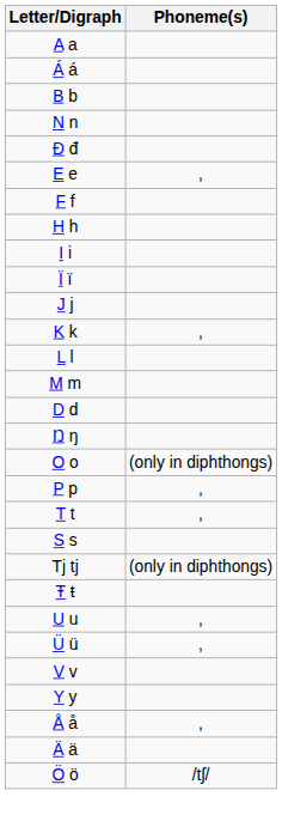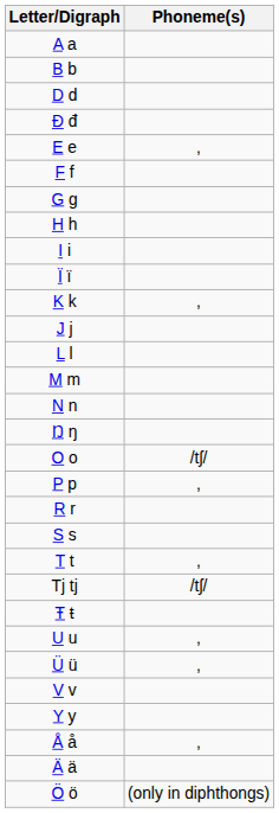- row: Á á
rows swapped: D d <-> N n
+ row: G g
rows swapped: J j <-> K k
O o | Phoneme(s): (only in diphthongs) -> /tʃ/
+ row: R r
rows swapped: S s <-> T t
Tj tj | Phoneme(s): (only in diphthongs) -> /tʃ/
Ö ö | Phoneme(s): /tʃ/ -> (only in diphthongs)
